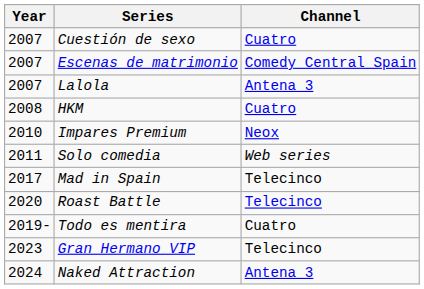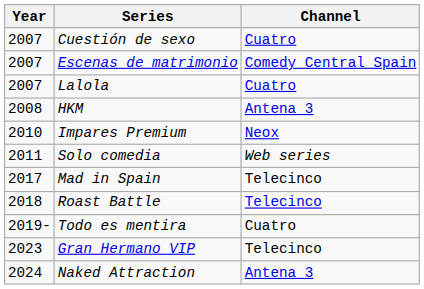Lalola | Channel: Antena 3 -> Cuatro
HKM | Channel: Cuatro -> Antena 3
Roast Battle | Year: 2020 -> 2018
